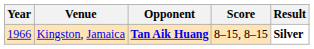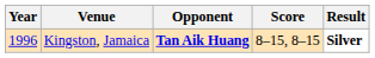Kingston, Jamaica | Year: 1966 -> 1996
